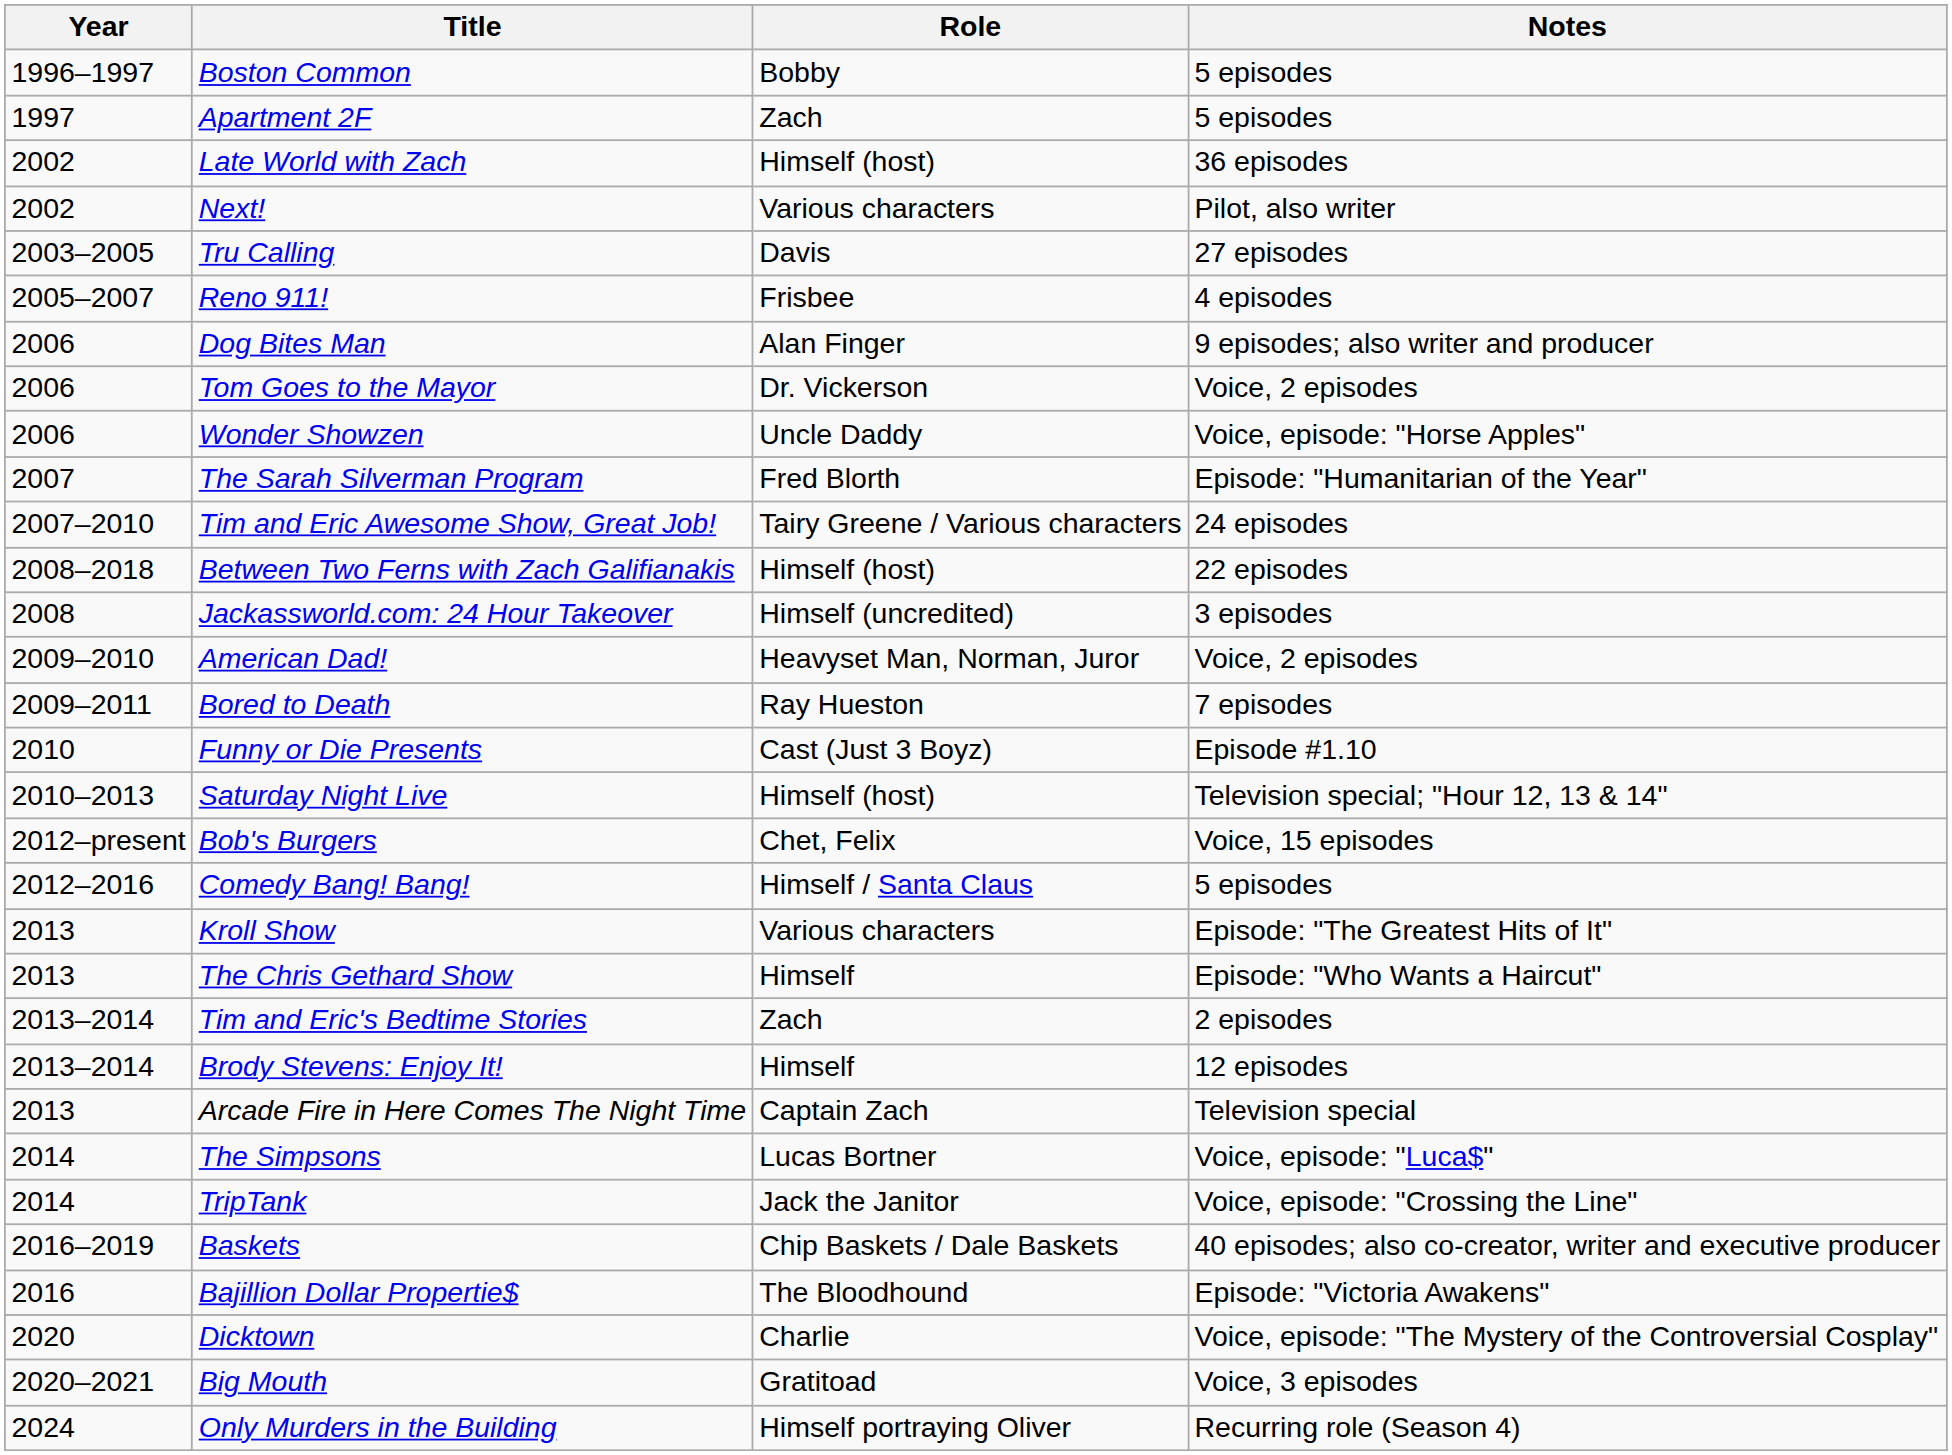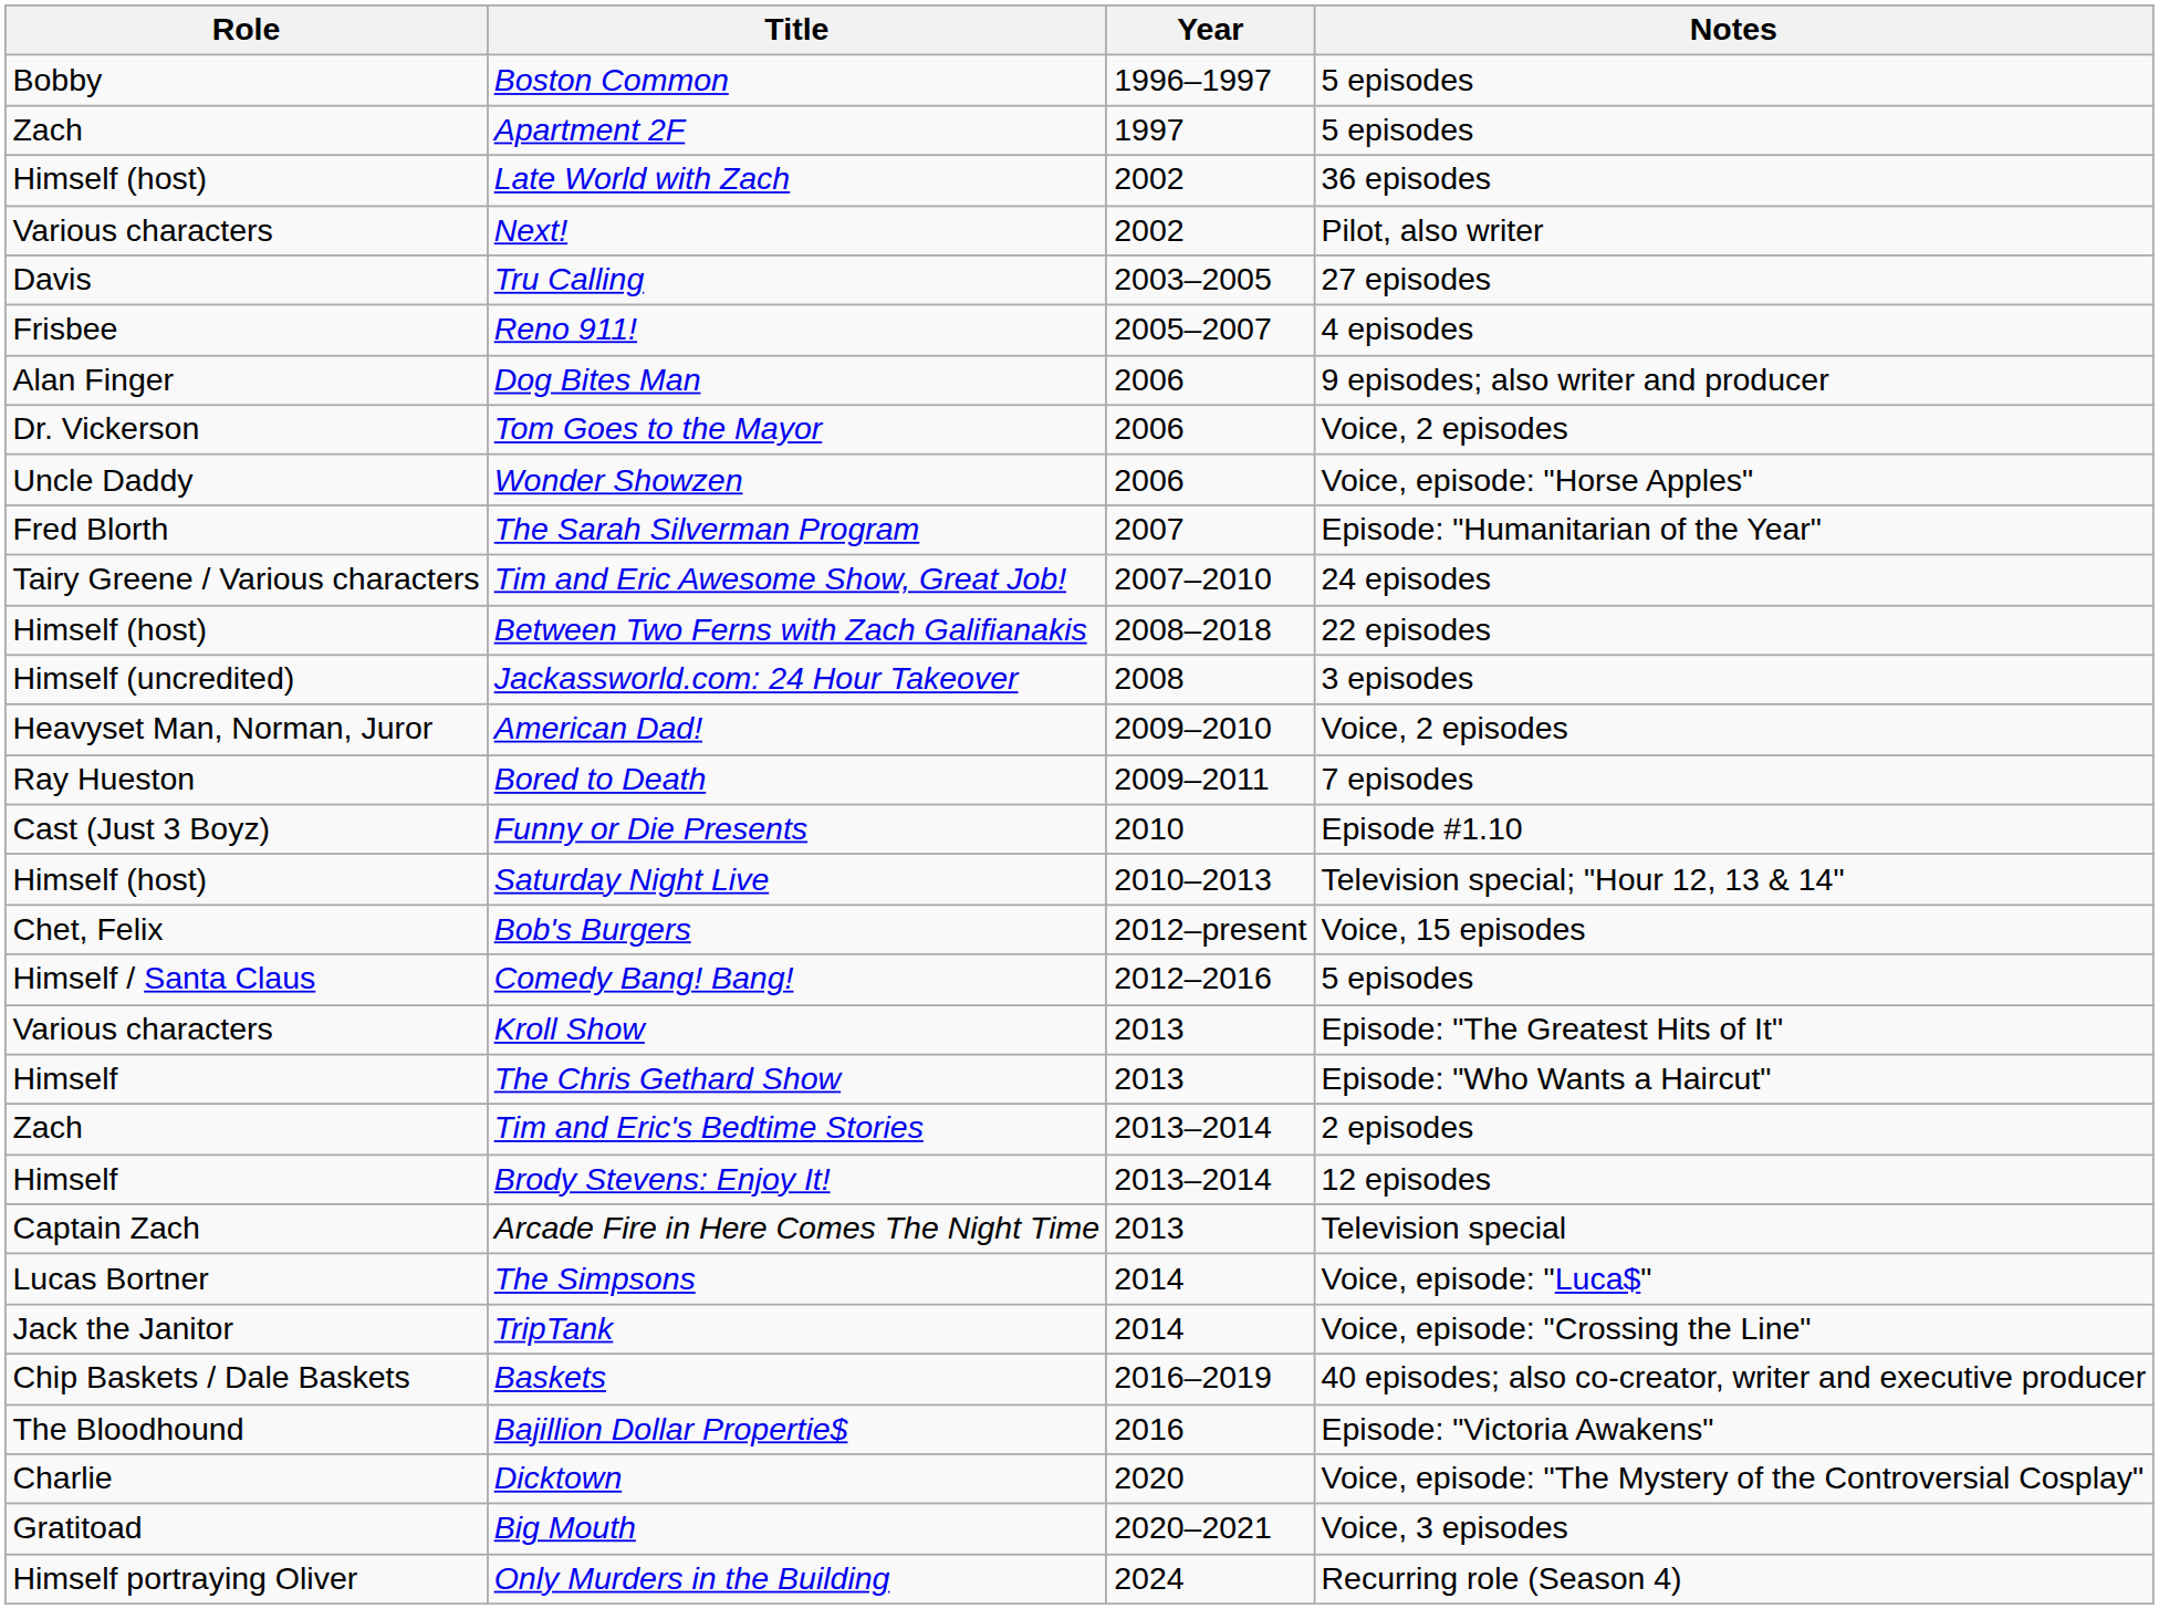columns swapped: Year <-> Role
